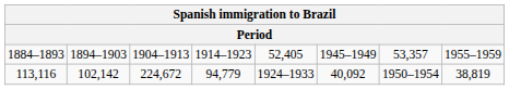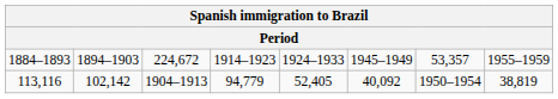1884–1893 | column 3: 1904–1913 -> 224,672
1884–1893 | column 5: 52,405 -> 1924–1933
113,116 | column 3: 224,672 -> 1904–1913
113,116 | column 5: 1924–1933 -> 52,405
